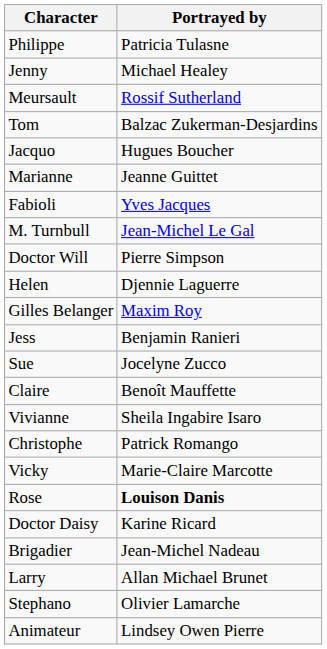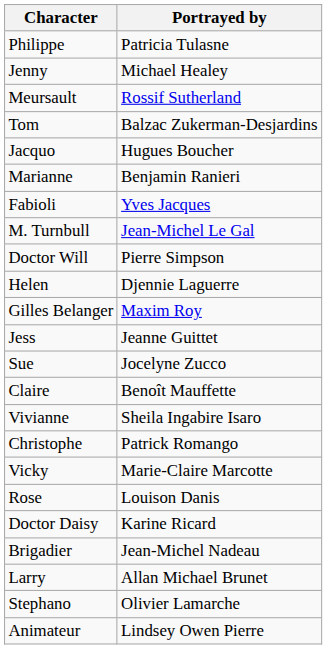Marianne | Portrayed by: Jeanne Guittet -> Benjamin Ranieri
Jess | Portrayed by: Benjamin Ranieri -> Jeanne Guittet
Rose | Portrayed by: bold -> normal
